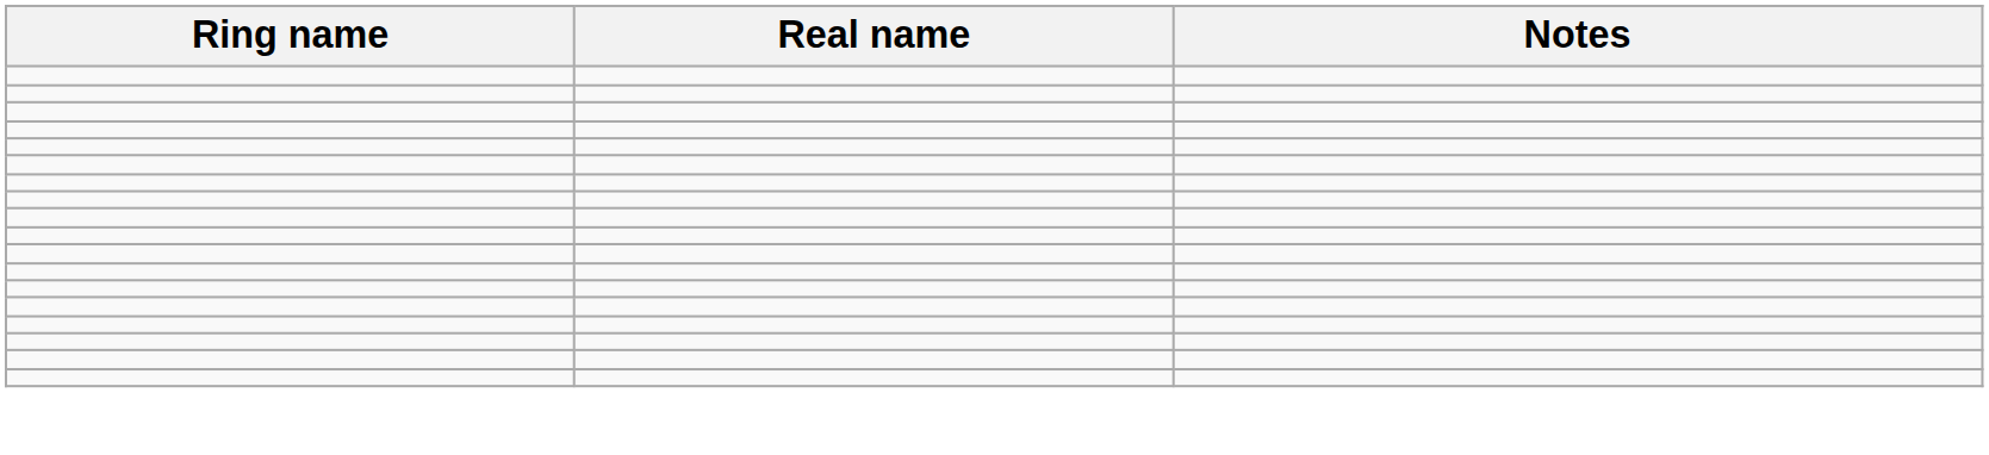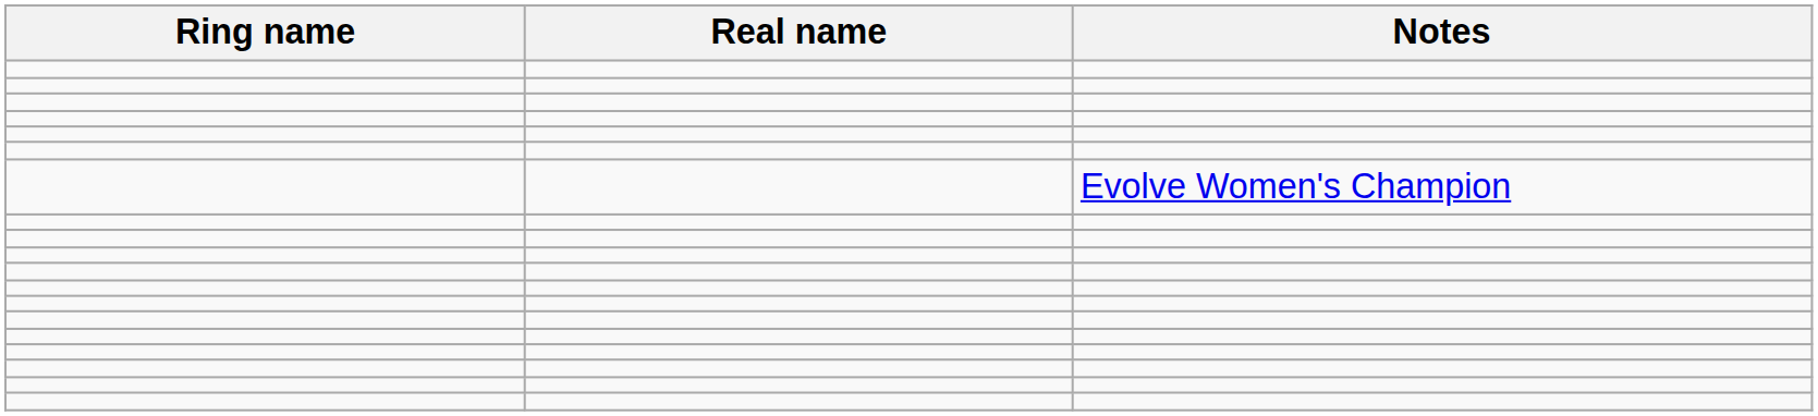+ row: Evolve Women's Champion
